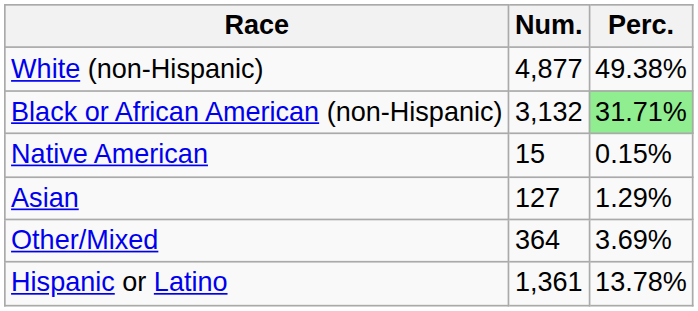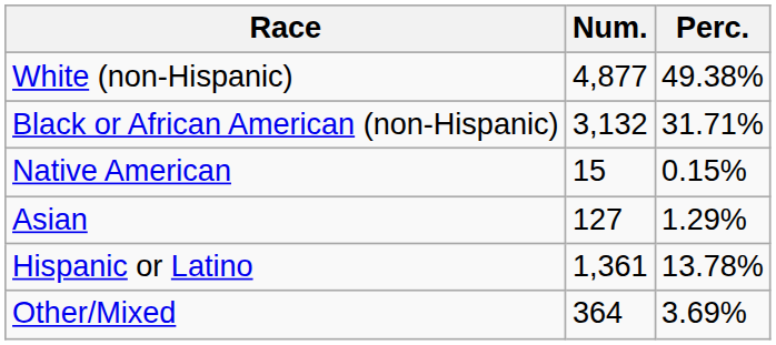Black or African American (non-Hispanic) | Perc.: lightgreen background -> no background
rows swapped: Other/Mixed <-> Hispanic or Latino
